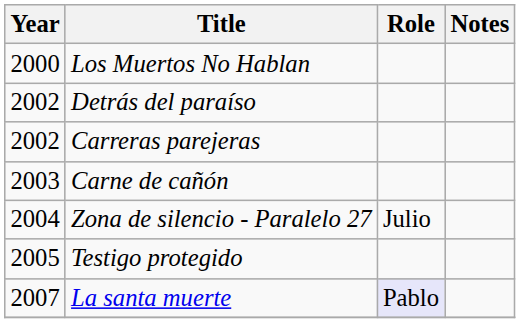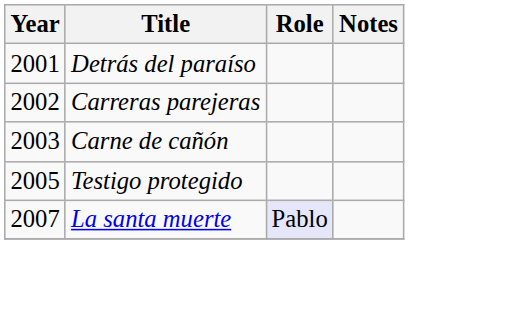- row: 2000 | Los Muertos No Hablan
Detrás del paraíso | Year: 2002 -> 2001
- row: 2004 | Zona de silencio - Paralelo 27 | Julio
